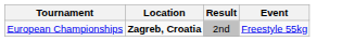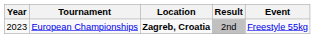+ column: Year | 2023
